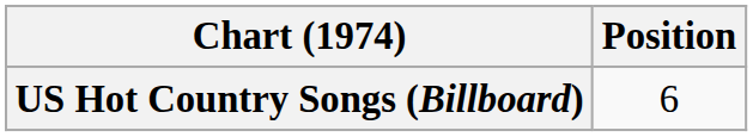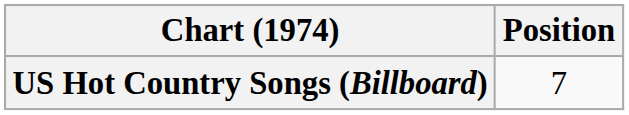US Hot Country Songs (Billboard) | Position: 6 -> 7
